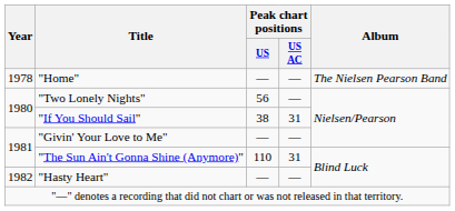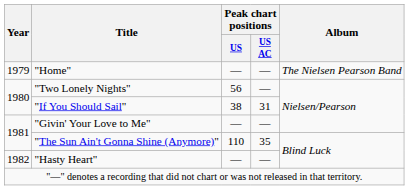"Home" | Year: 1978 -> 1979
"The Sun Ain't Gonna Shine (Anymore)" | Peak chart positions / US AC: 31 -> 35
